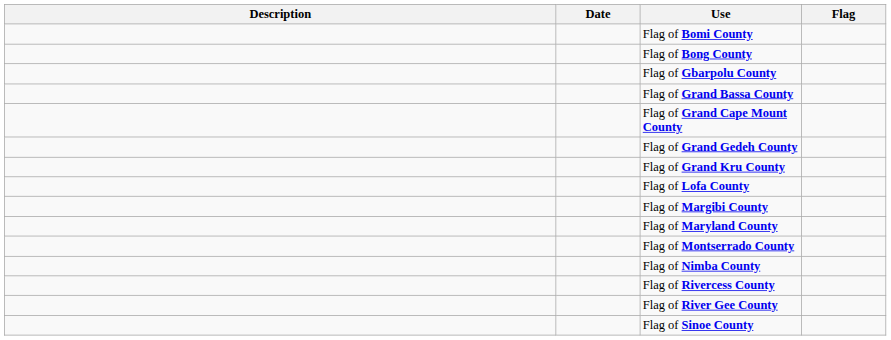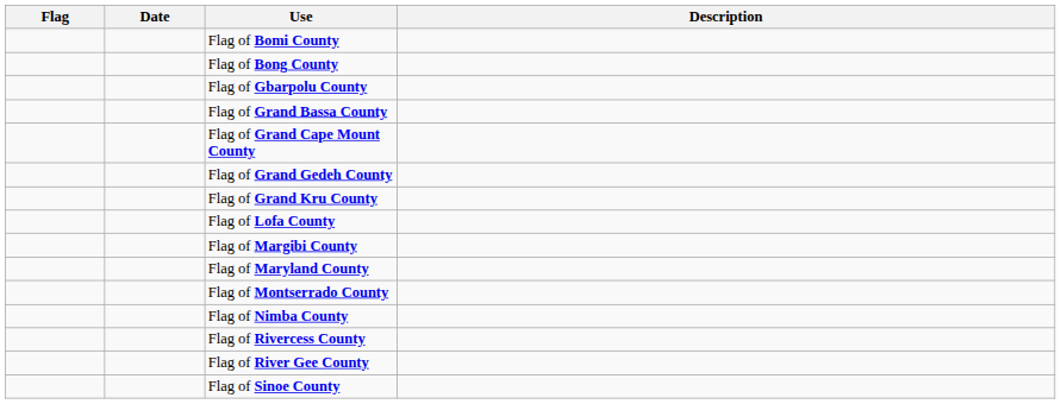columns swapped: Flag <-> Description
